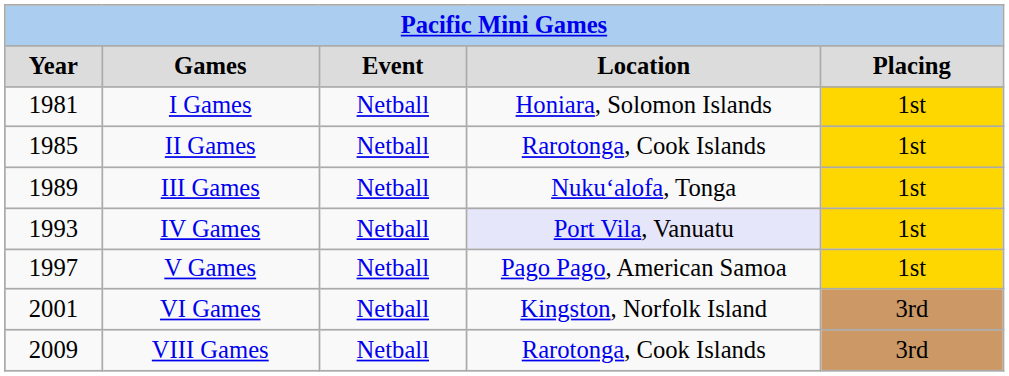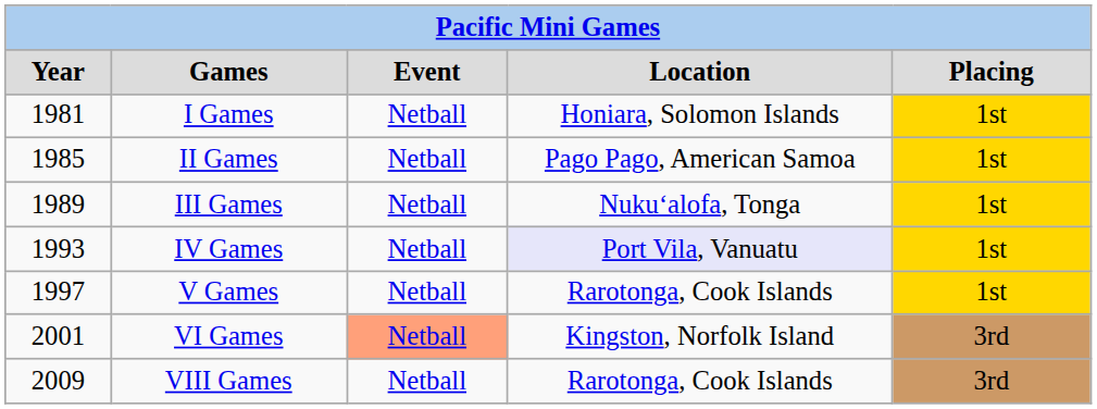II Games | Location: Rarotonga, Cook Islands -> Pago Pago, American Samoa
V Games | Location: Pago Pago, American Samoa -> Rarotonga, Cook Islands
VI Games | Event: no background -> lightsalmon background
